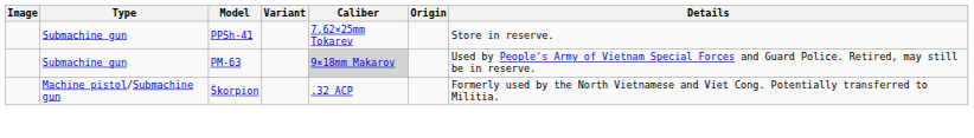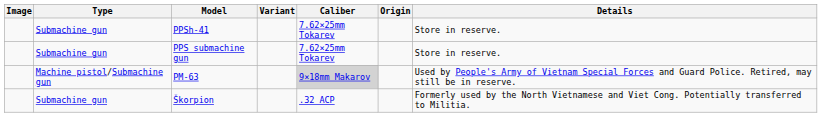+ row: Submachine gun | PPS submachine gun | 7.62×25mm Tokarev | Store in reserve.
PM-63 | Type: Submachine gun -> Machine pistol/Submachine gun
Škorpion | Type: Machine pistol/Submachine gun -> Submachine gun
